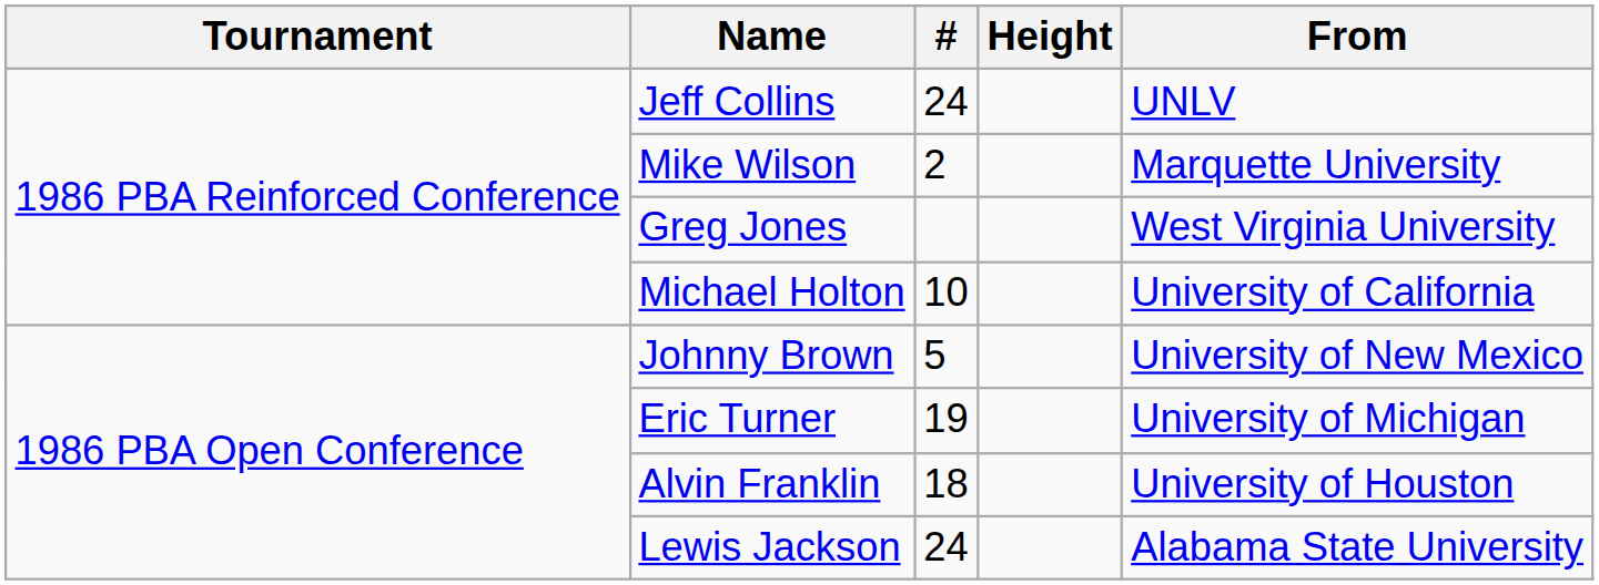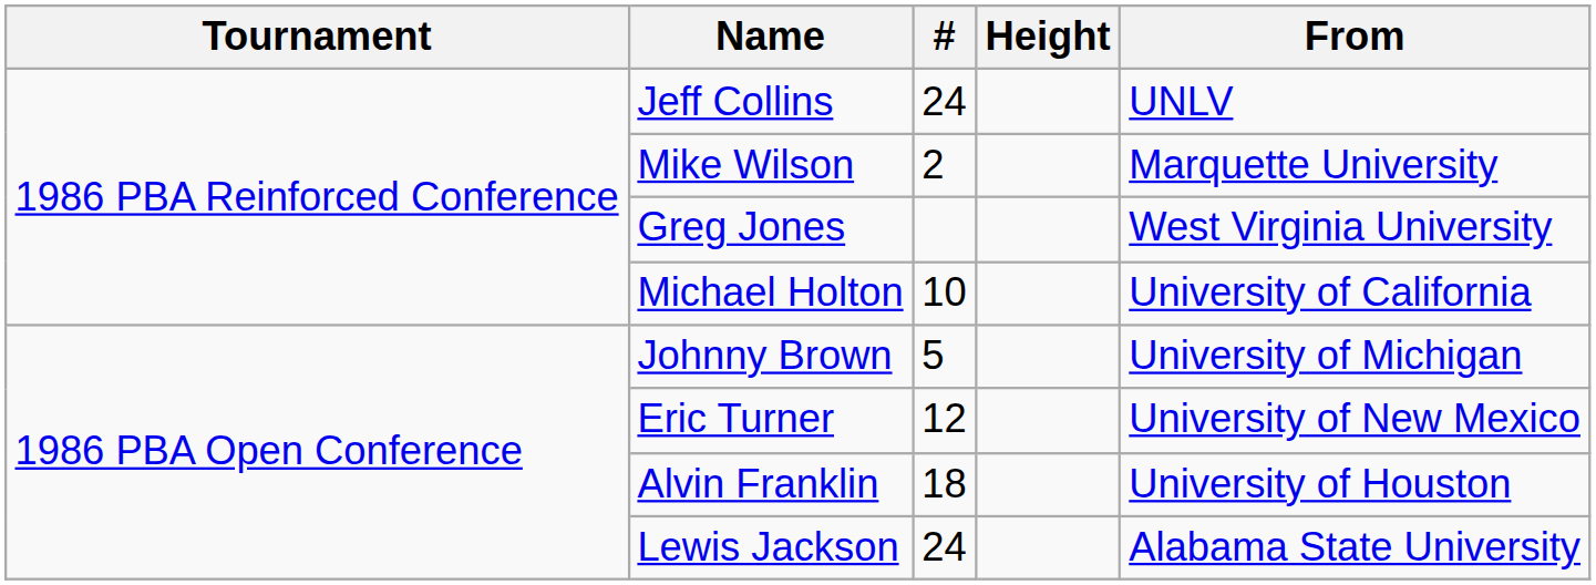Johnny Brown | From: University of New Mexico -> University of Michigan
Eric Turner | #: 19 -> 12
Eric Turner | From: University of Michigan -> University of New Mexico
